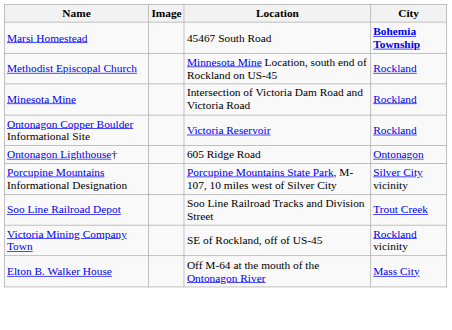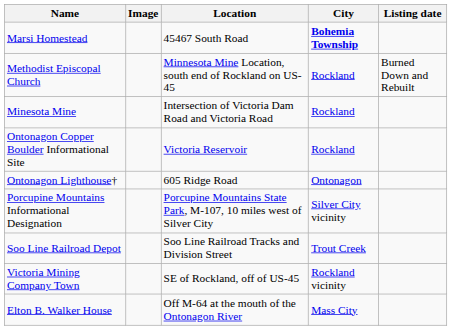+ column: Listing date | Burned Down and Rebuilt
